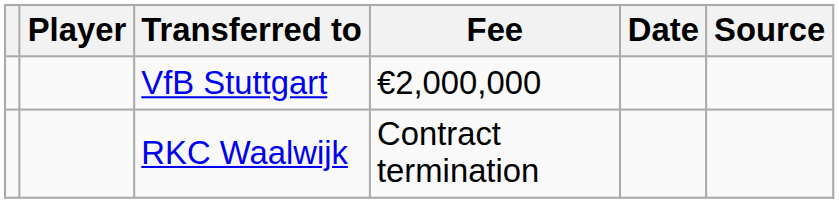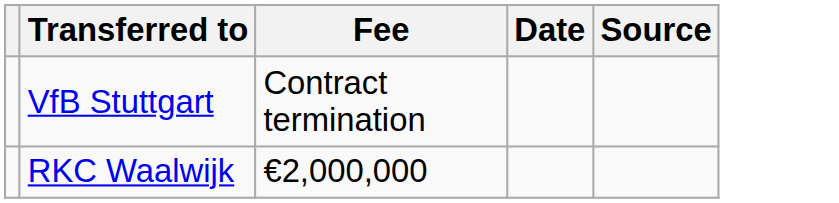- column: Player
VfB Stuttgart | Fee: €2,000,000 -> Contract termination
RKC Waalwijk | Fee: Contract termination -> €2,000,000
